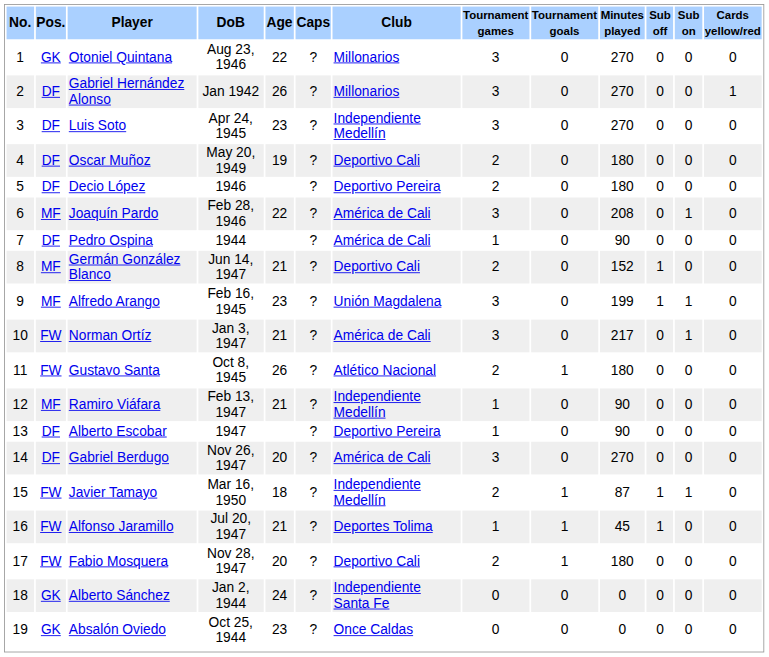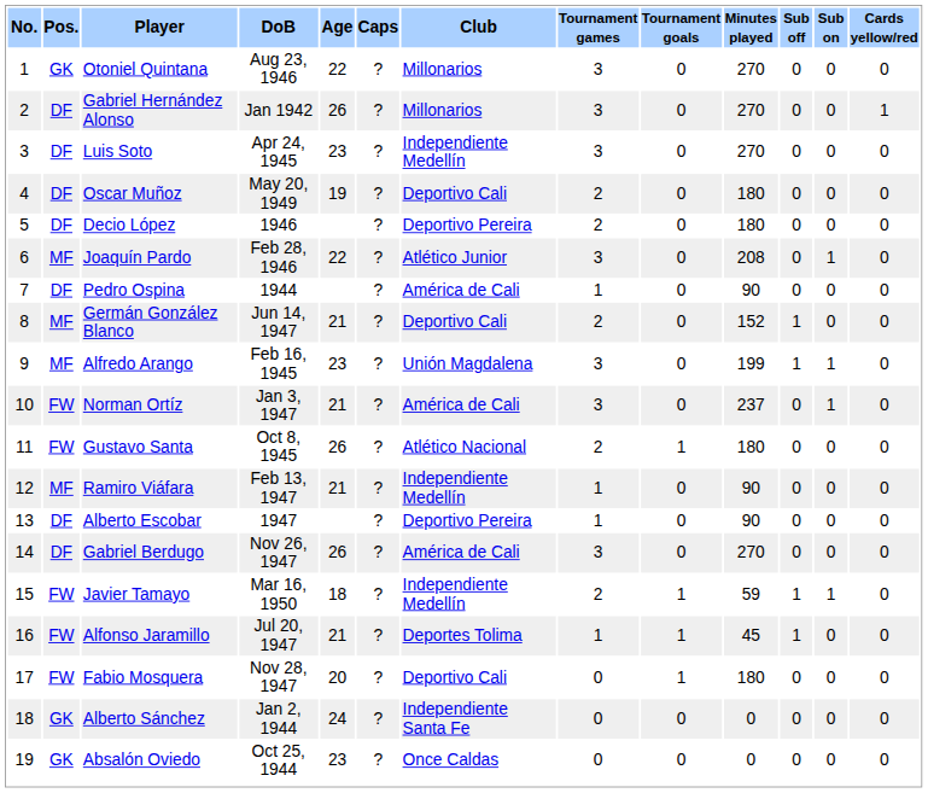Joaquín Pardo | Club: América de Cali -> Atlético Junior
Norman Ortíz | Minutes played: 217 -> 237
Gabriel Berdugo | Age: 20 -> 26
Javier Tamayo | Minutes played: 87 -> 59
Fabio Mosquera | Tournament games: 2 -> 0
